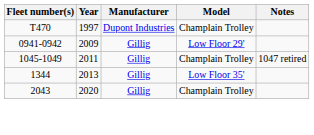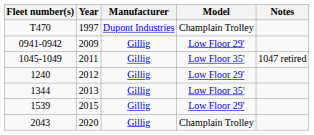1045-1049 | Model: Champlain Trolley -> Low Floor 35'
+ row: 1240 | 2012 | Gillig | Low Floor 29'
+ row: 1539 | 2015 | Gillig | Low Floor 29'
